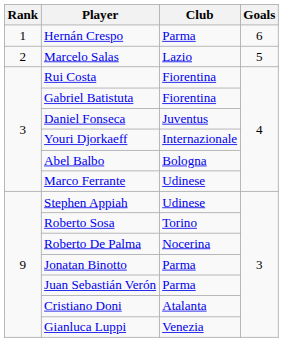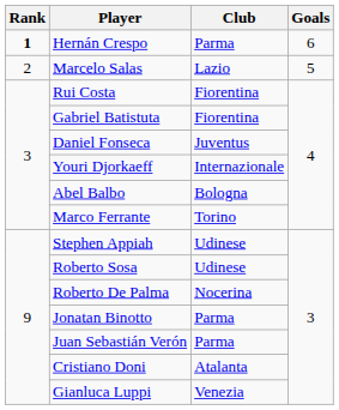Hernán Crespo | Rank: normal -> bold
Marco Ferrante | Club: Udinese -> Torino
Roberto Sosa | Club: Torino -> Udinese
